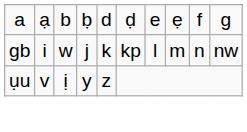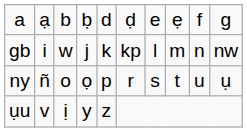+ row: ny | ñ | o | ọ | p | r | s | t | u | ụ
